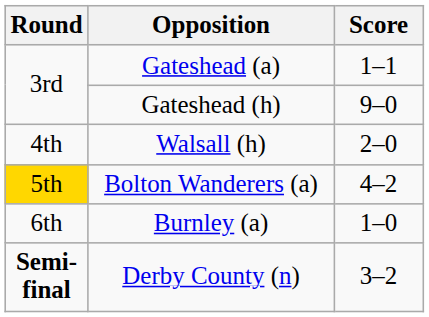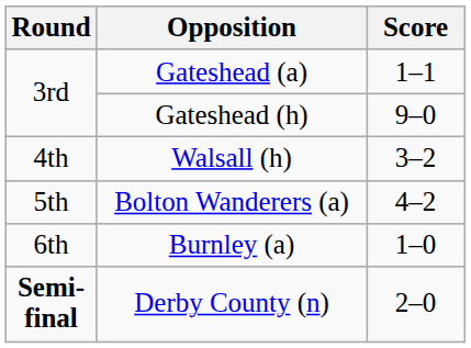Walsall (h) | Score: 2–0 -> 3–2
Bolton Wanderers (a) | Round: gold background -> no background
Derby County (n) | Score: 3–2 -> 2–0
